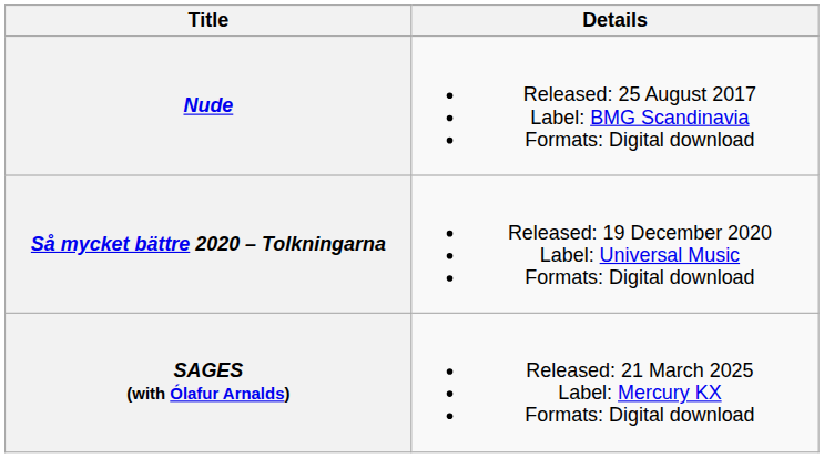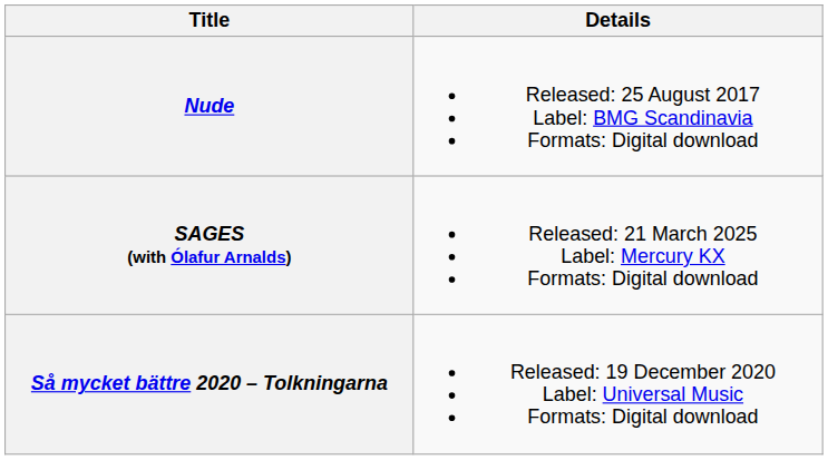rows swapped: Så mycket bättre 2020 – Tolkningarna <-> SAGES (with Ólafur Arnalds)
